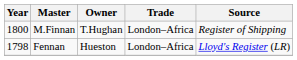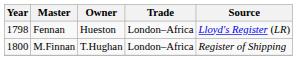rows swapped: Fennan <-> M.Finnan
